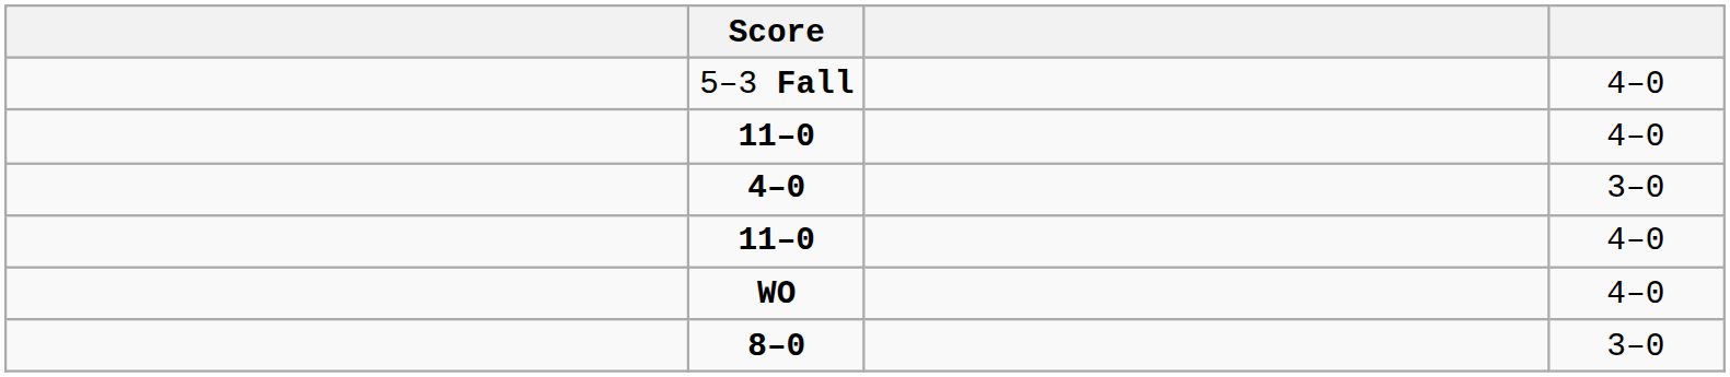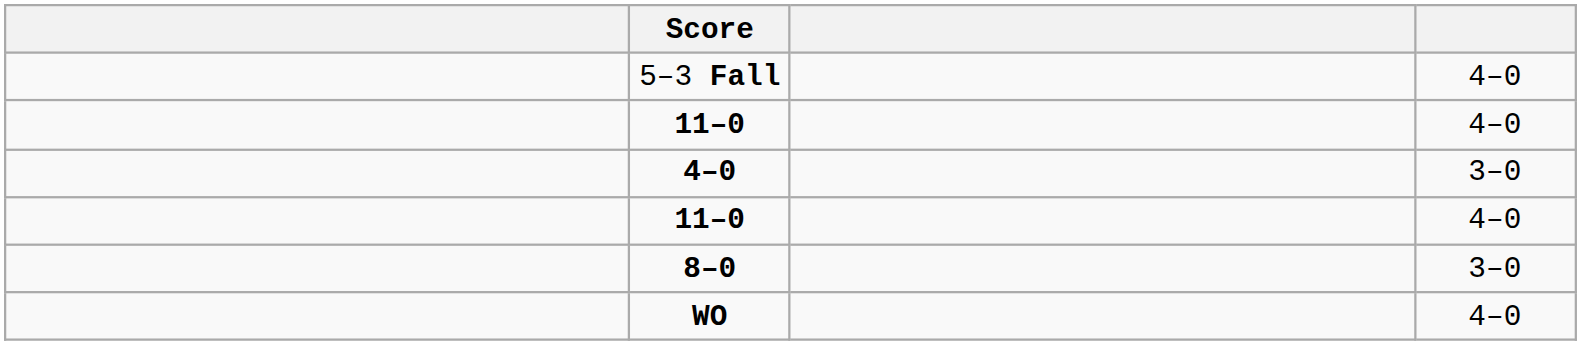rows swapped: 8–0 <-> WO
